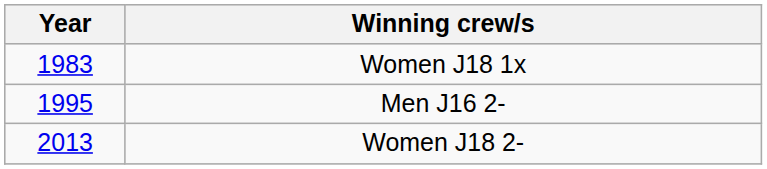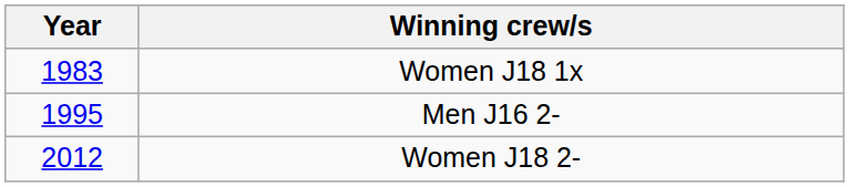Women J18 2- | Year: 2013 -> 2012
